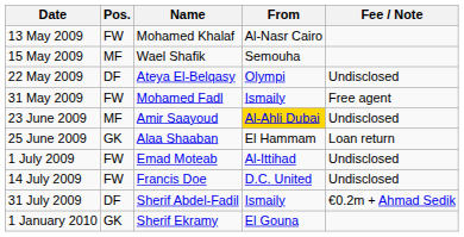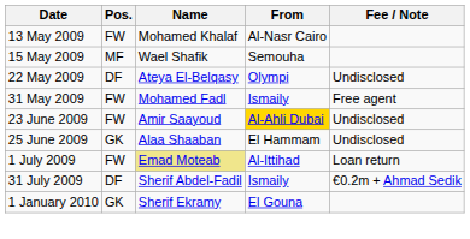23 June 2009 | Pos.: MF -> FW
25 June 2009 | Fee / Note: Loan return -> Undisclosed
1 July 2009 | Name: no background -> khaki background
1 July 2009 | Fee / Note: Undisclosed -> Loan return
- row: 14 July 2009 | FW | Francis Doe | D.C. United | Undisclosed
